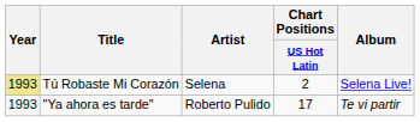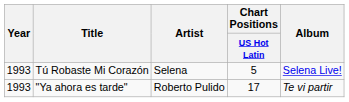Tú Robaste Mi Corazón | Year: khaki background -> no background
Tú Robaste Mi Corazón | Chart Positions / US Hot Latin: 2 -> 5
